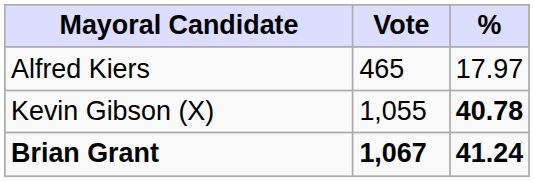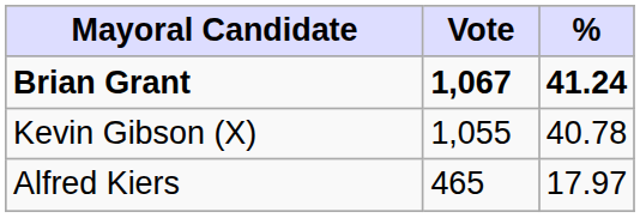rows swapped: Brian Grant <-> Alfred Kiers
Kevin Gibson (X) | %: bold -> normal
